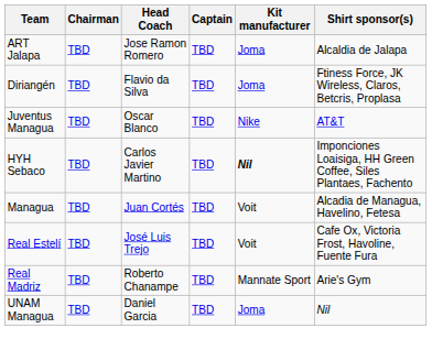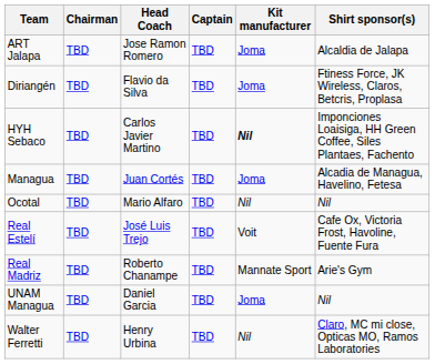- row: Juventus Managua | TBD | Oscar Blanco | TBD | Nike | AT&T
Managua | Kit manufacturer: Voit -> Joma
+ row: Ocotal | TBD | Mario Alfaro | TBD | Nil | Nil
+ row: Walter Ferretti | TBD | Henry Urbina | TBD | Nil | Claro, MC mi close, Opticas MO, Ramos Laboratories
